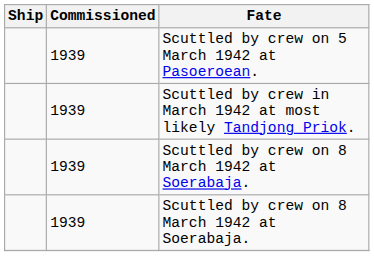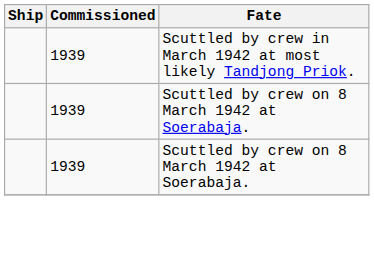- row: 1939 | Scuttled by crew on 5 March 1942 at Pasoeroean.
